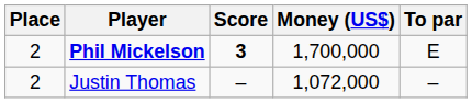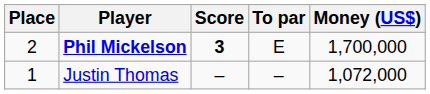columns swapped: To par <-> Money (US$)
Justin Thomas | Place: 2 -> 1
